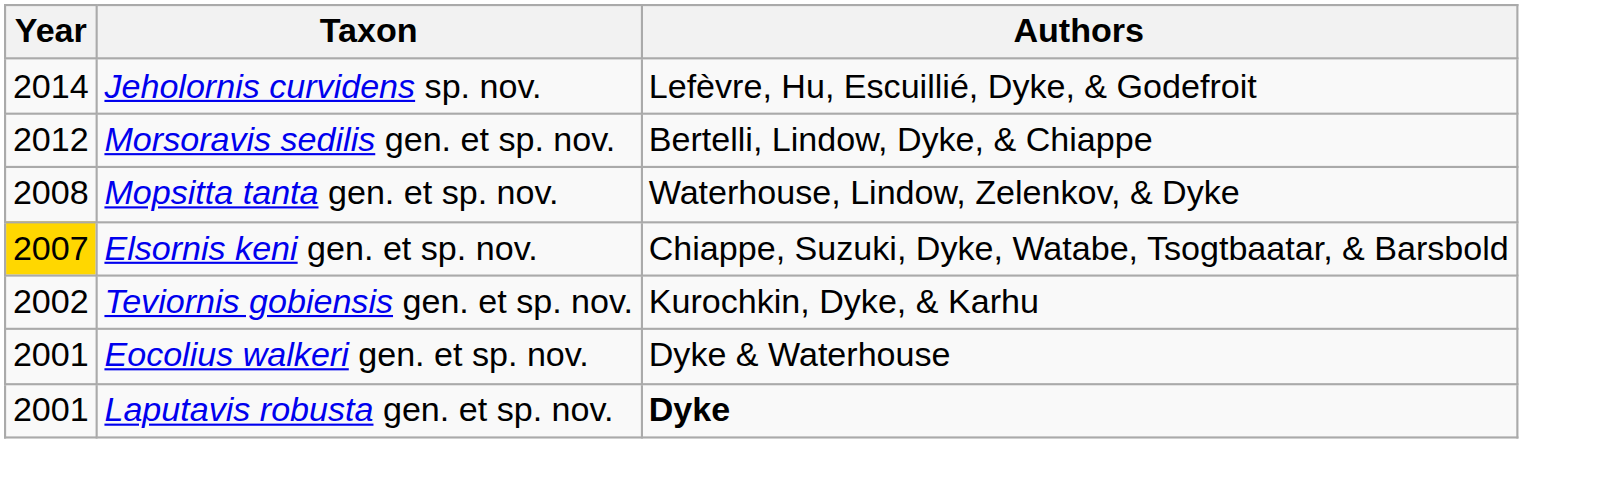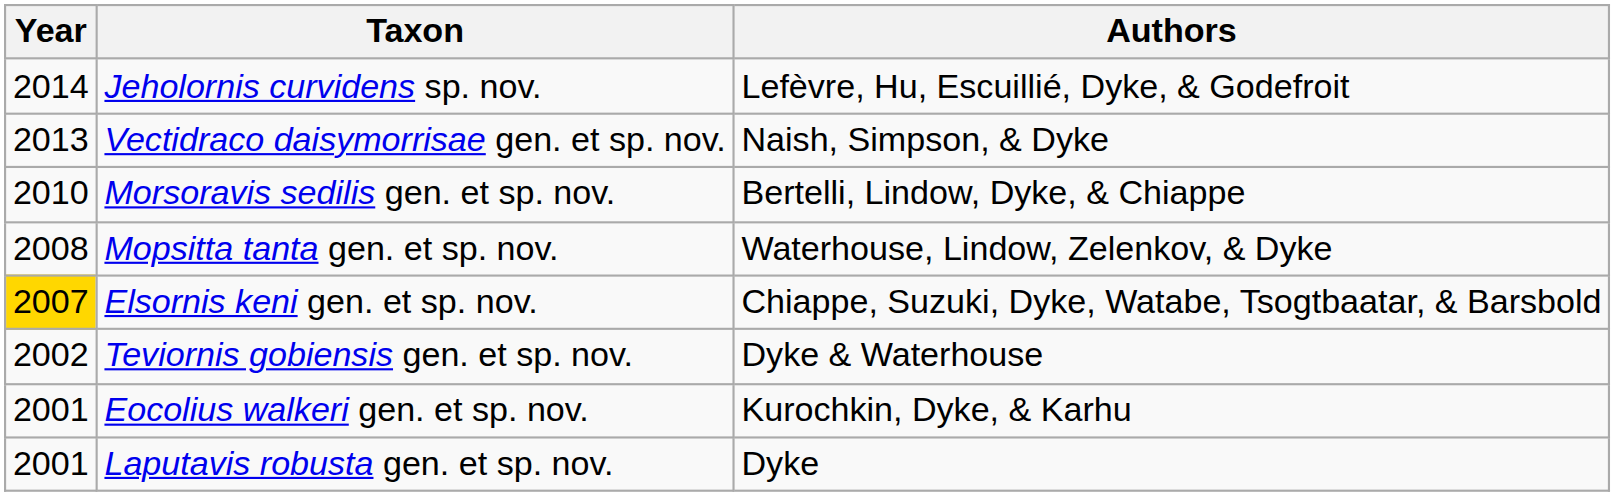+ row: 2013 | Vectidraco daisymorrisae gen. et sp. nov. | Naish, Simpson, & Dyke
Morsoravis sedilis gen. et sp. nov. | Year: 2012 -> 2010
Teviornis gobiensis gen. et sp. nov. | Authors: Kurochkin, Dyke, & Karhu -> Dyke & Waterhouse
Eocolius walkeri gen. et sp. nov. | Authors: Dyke & Waterhouse -> Kurochkin, Dyke, & Karhu
Laputavis robusta gen. et sp. nov. | Authors: bold -> normal
